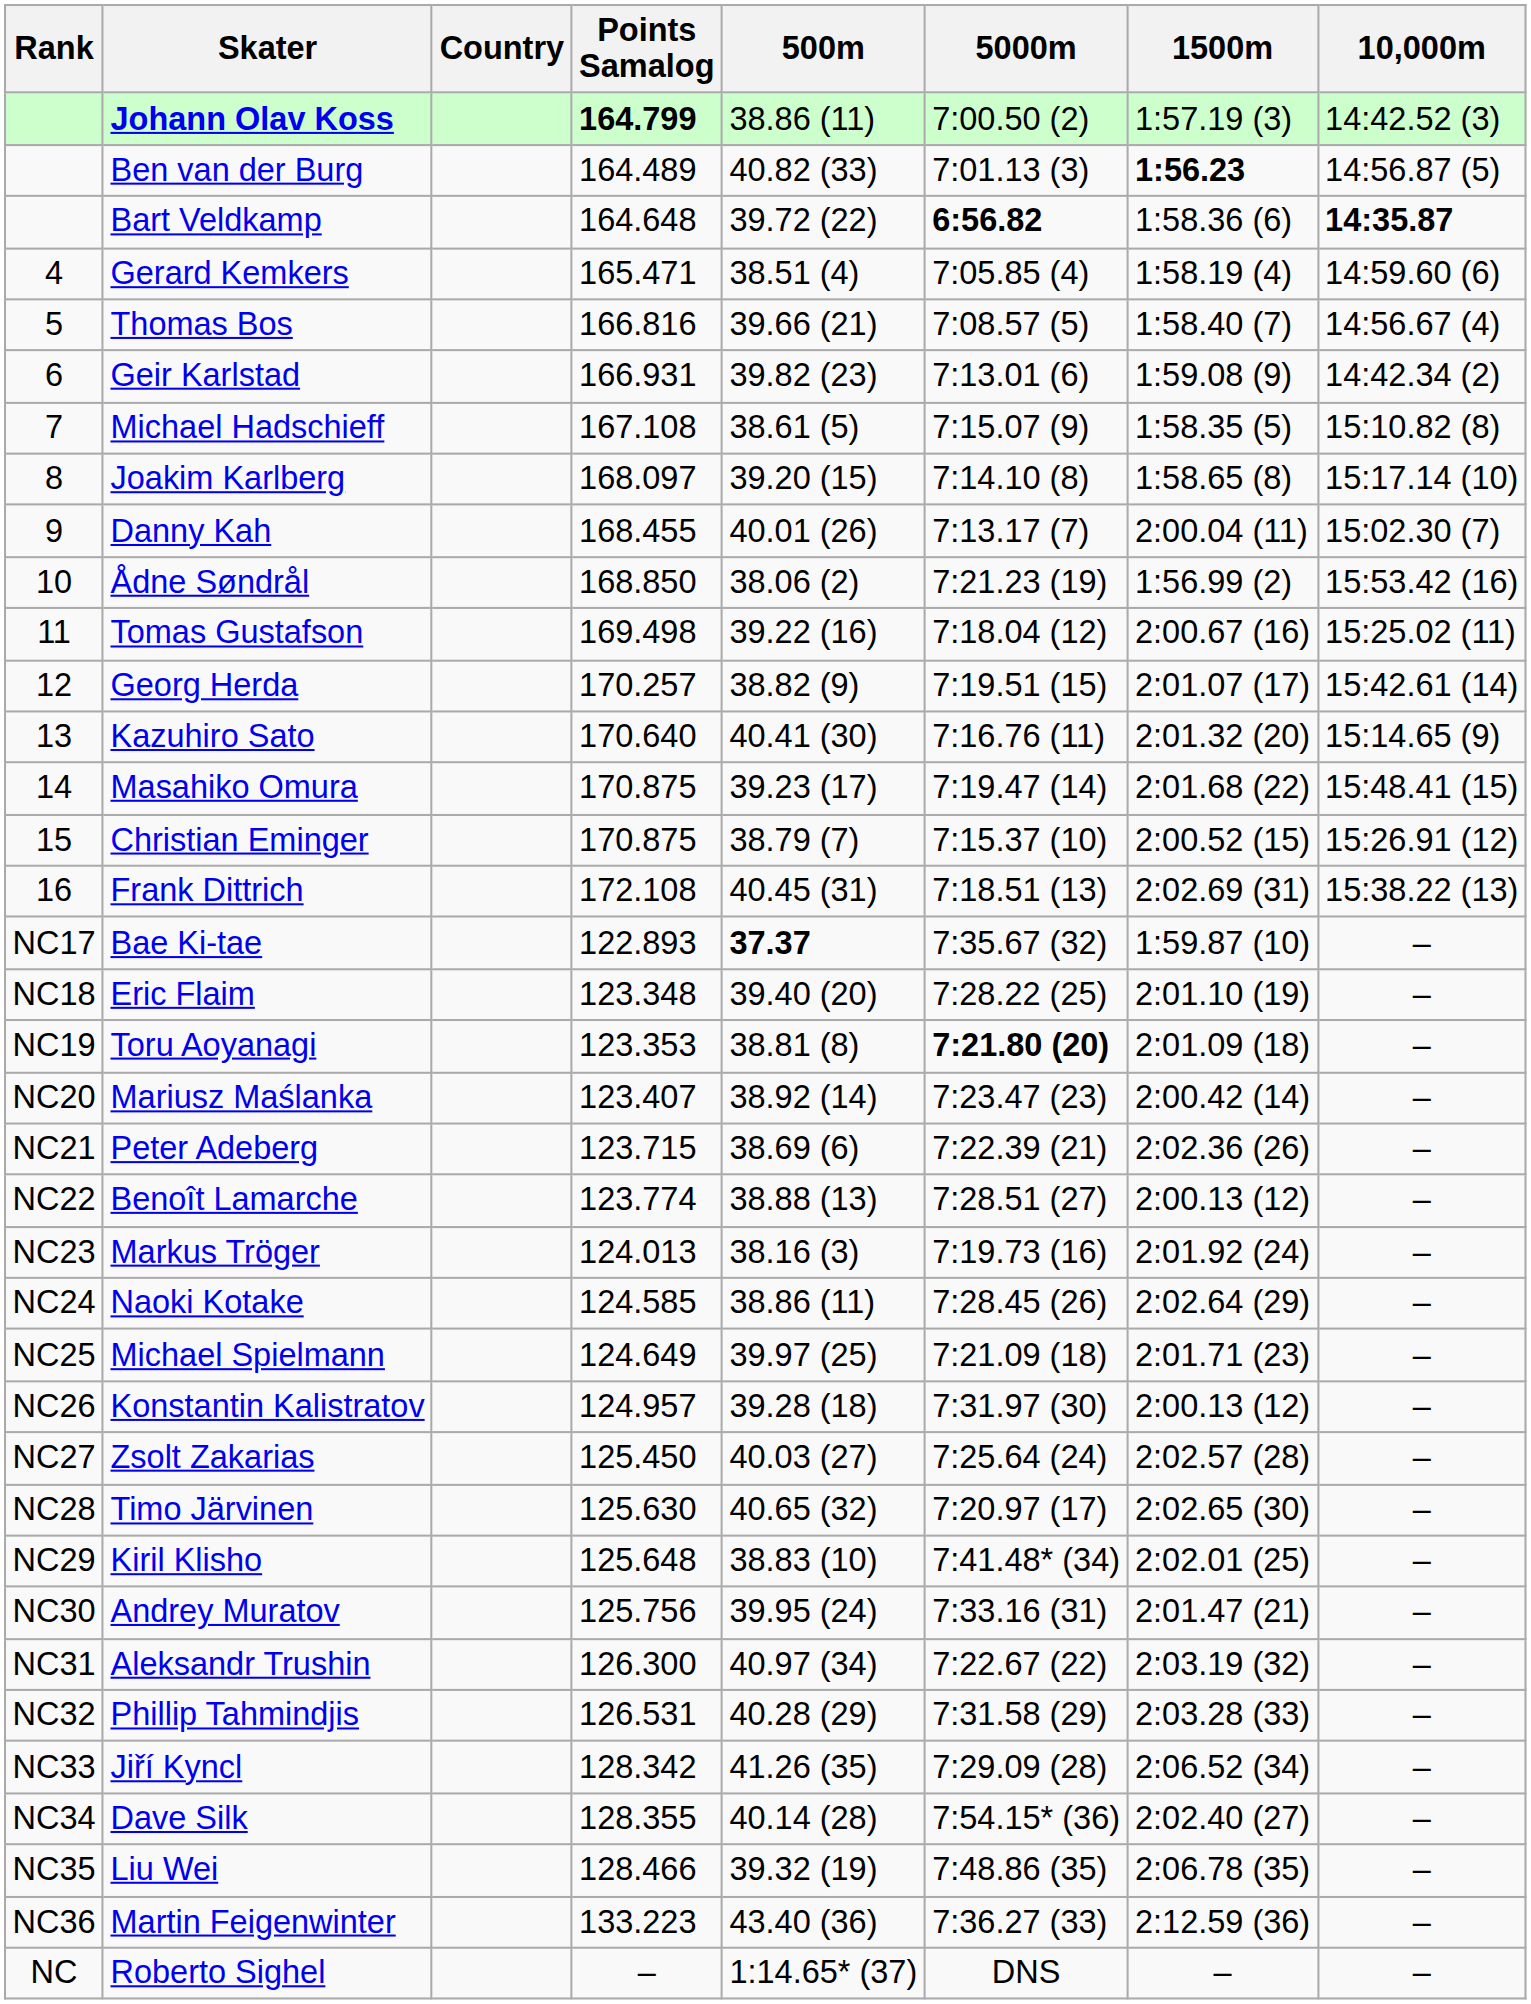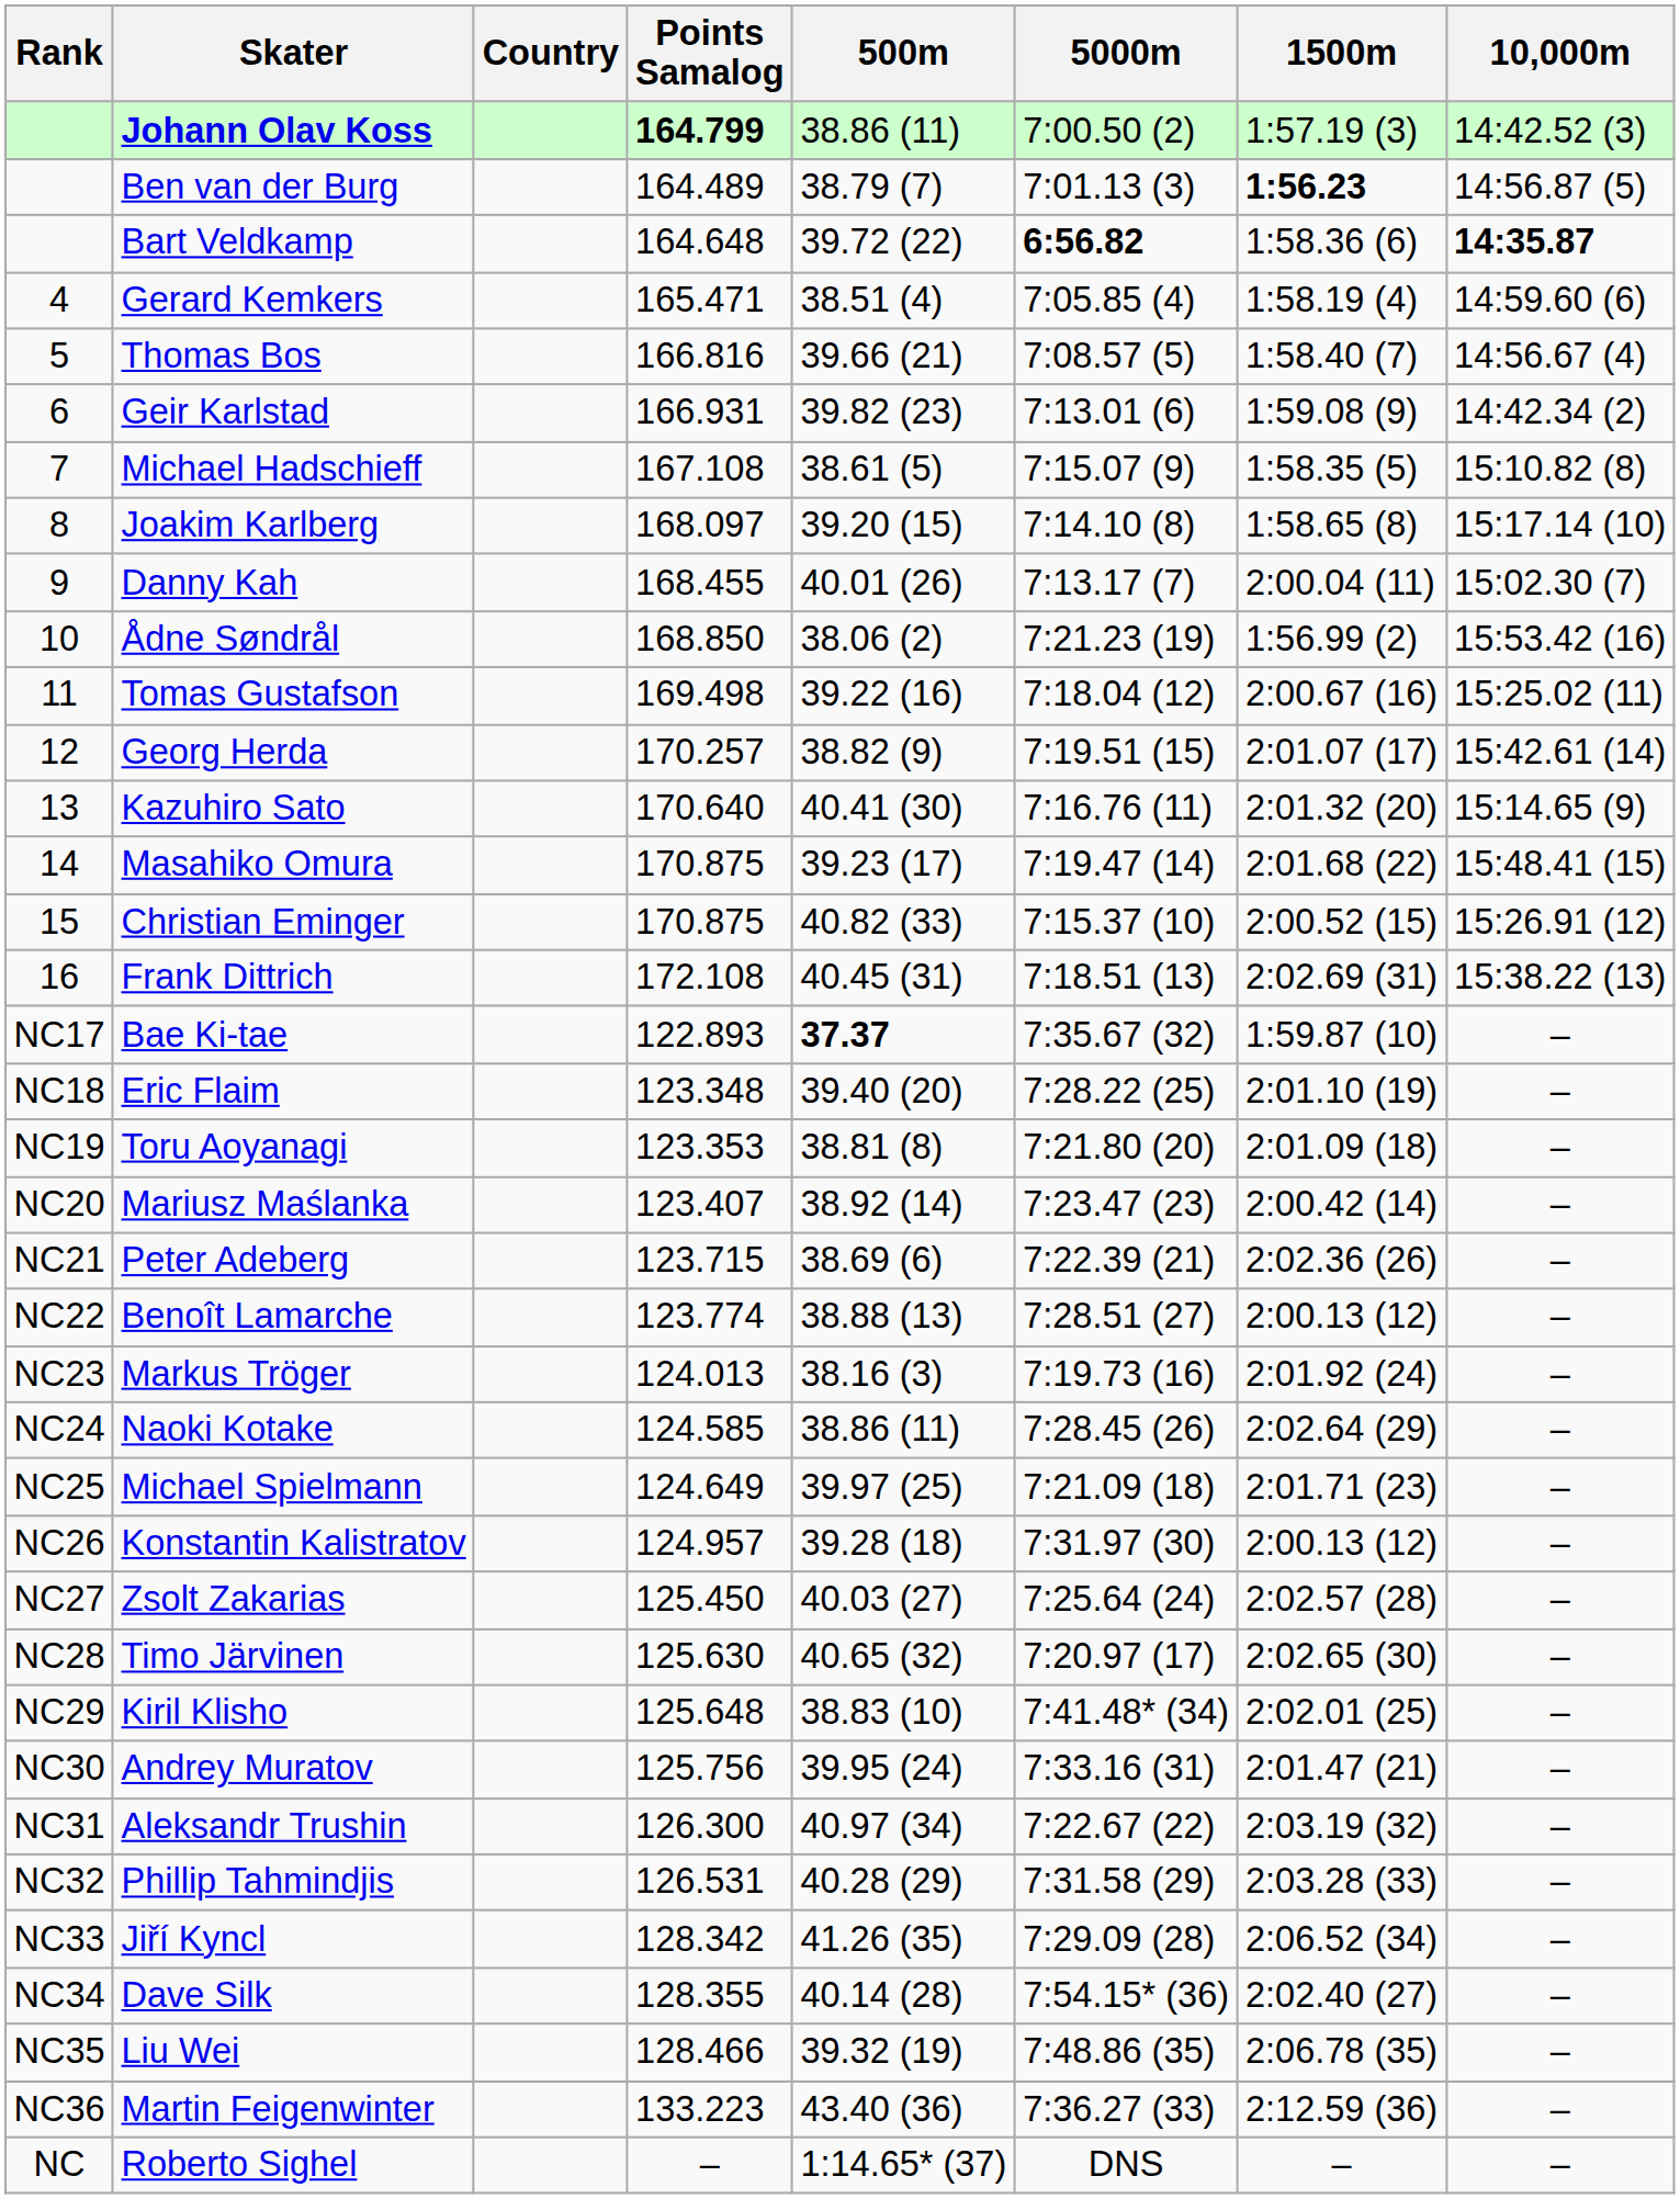Ben van der Burg | 500m: 40.82 (33) -> 38.79 (7)
Christian Eminger | 500m: 38.79 (7) -> 40.82 (33)
Toru Aoyanagi | 5000m: bold -> normal
